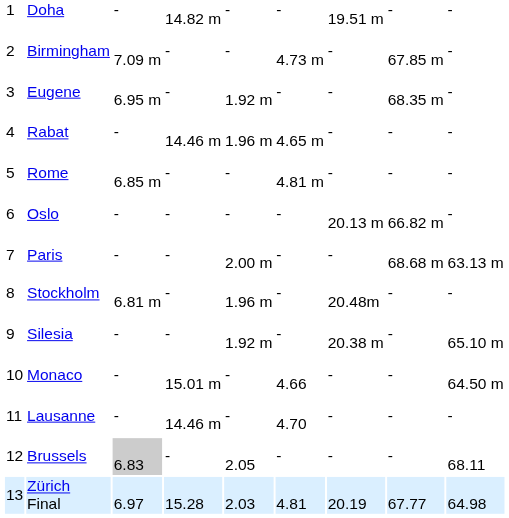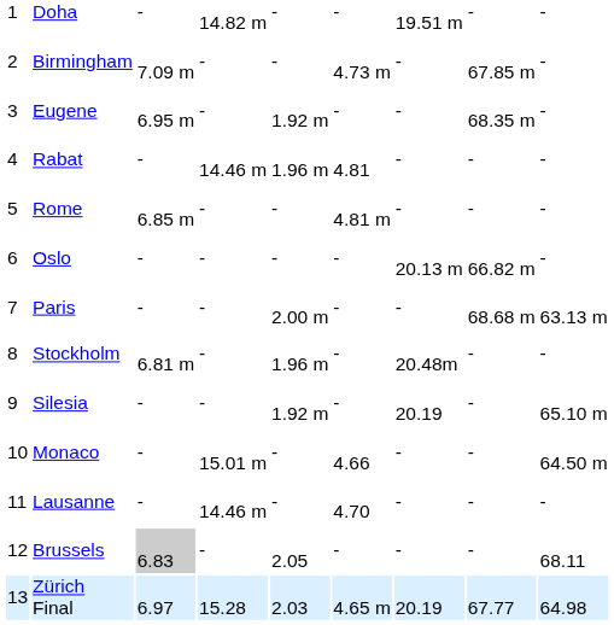Rabat | column 6: 4.65 m -> 4.81
Silesia | column 7: 20.38 m -> 20.19
Zürich Final | column 6: 4.81 -> 4.65 m
